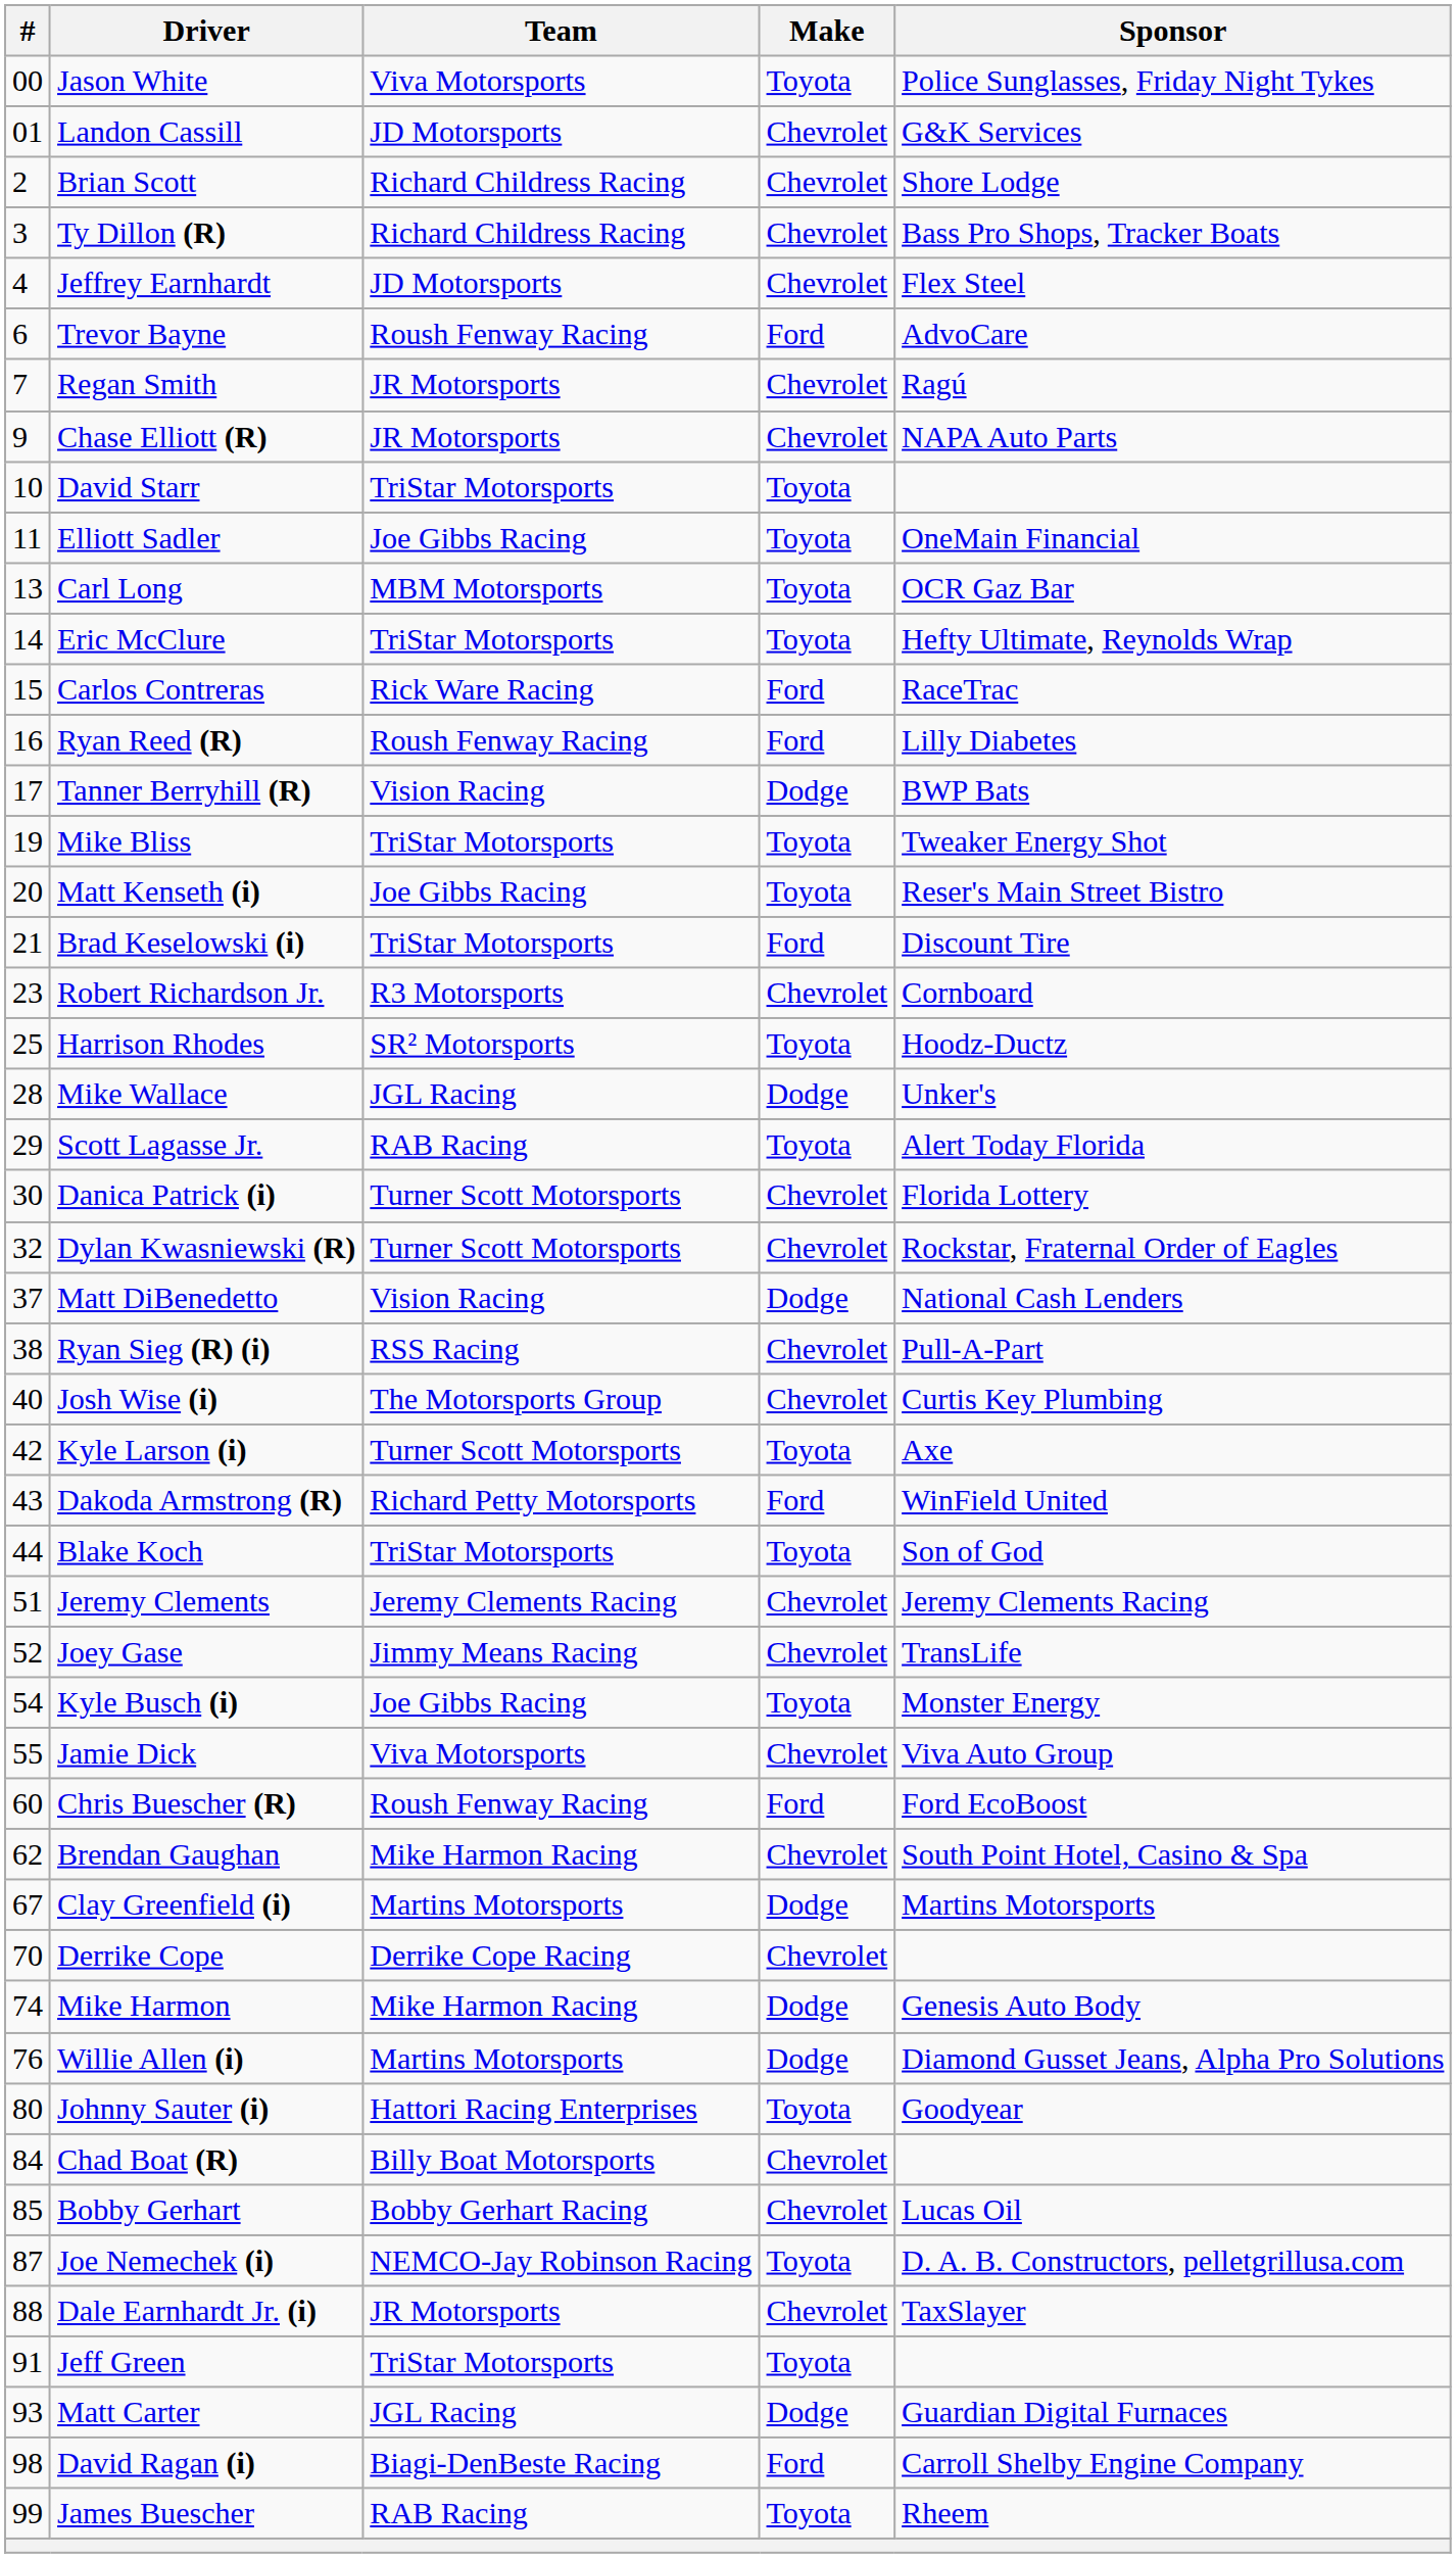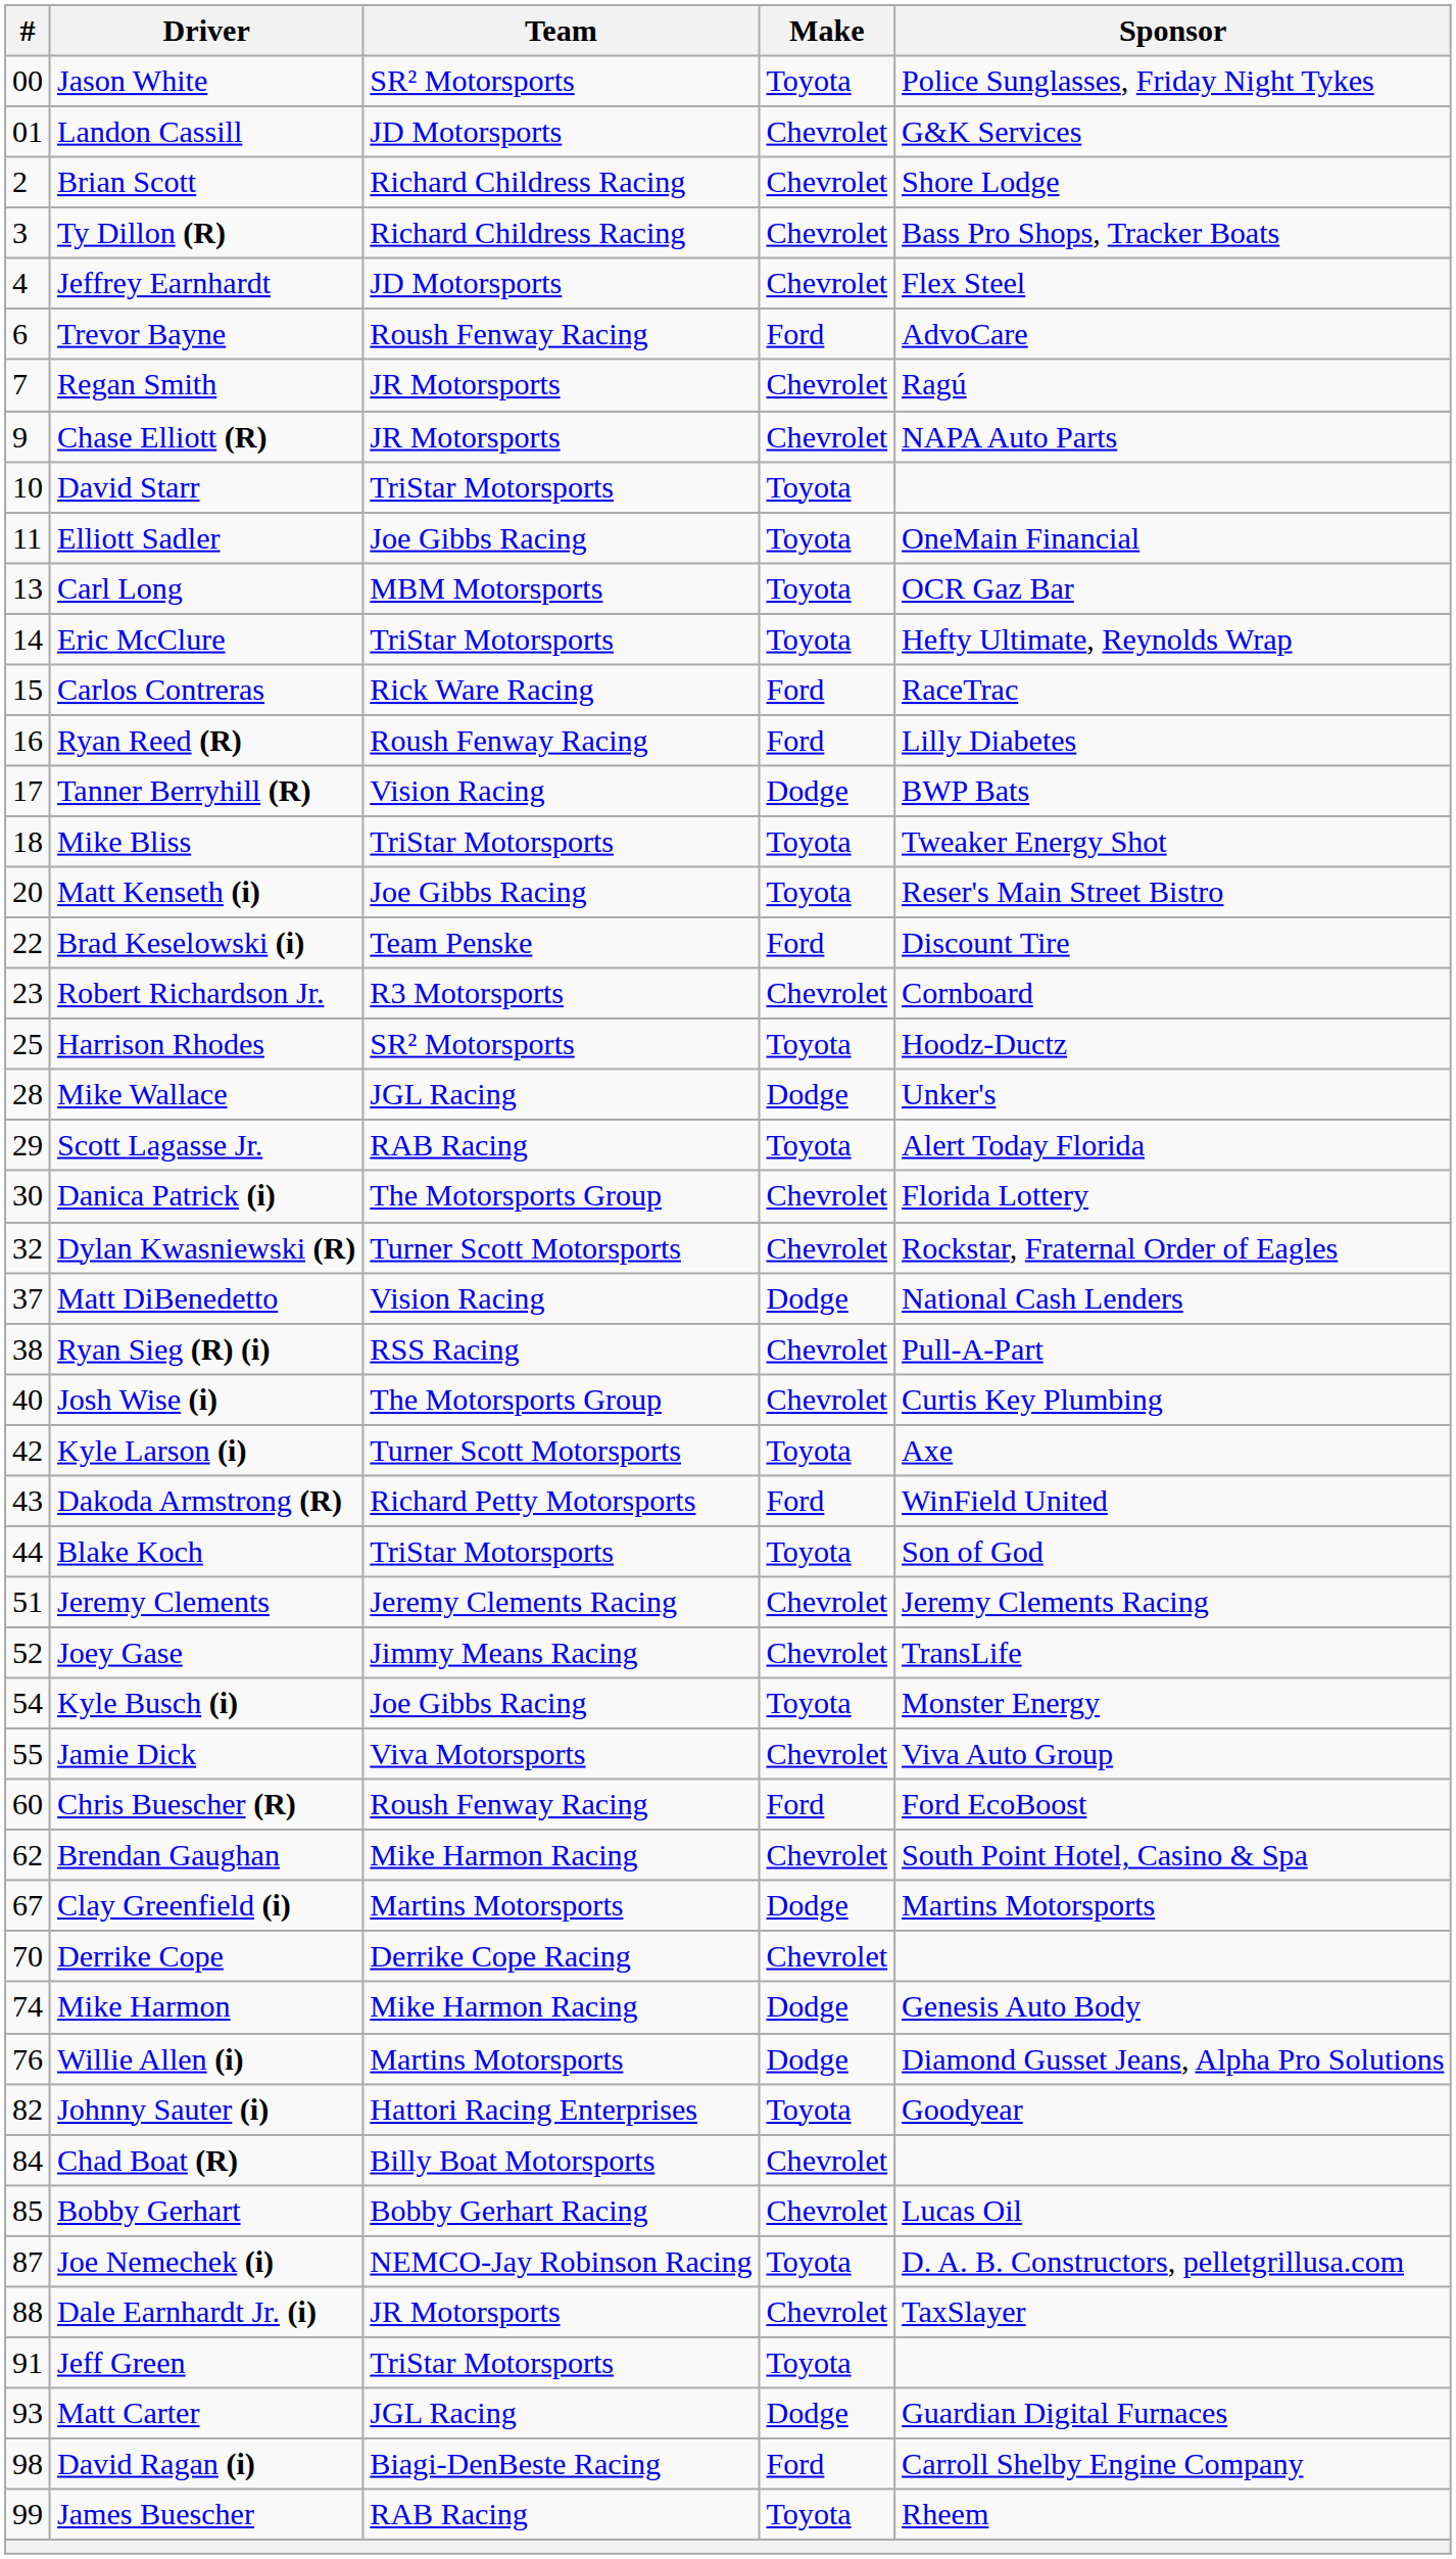Jason White | Team: Viva Motorsports -> SR² Motorsports
Mike Bliss | #: 19 -> 18
Brad Keselowski (i) | #: 21 -> 22
Brad Keselowski (i) | Team: TriStar Motorsports -> Team Penske
Danica Patrick (i) | Team: Turner Scott Motorsports -> The Motorsports Group
Johnny Sauter (i) | #: 80 -> 82
